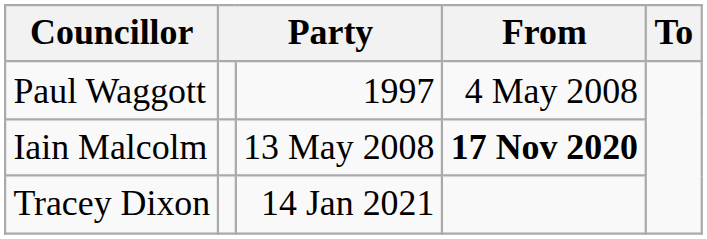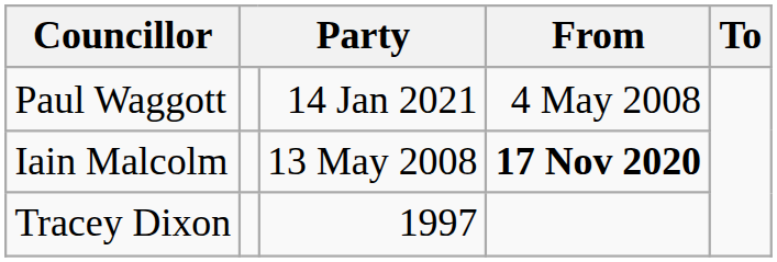Paul Waggott | column 3: 1997 -> 14 Jan 2021
Tracey Dixon | column 3: 14 Jan 2021 -> 1997
